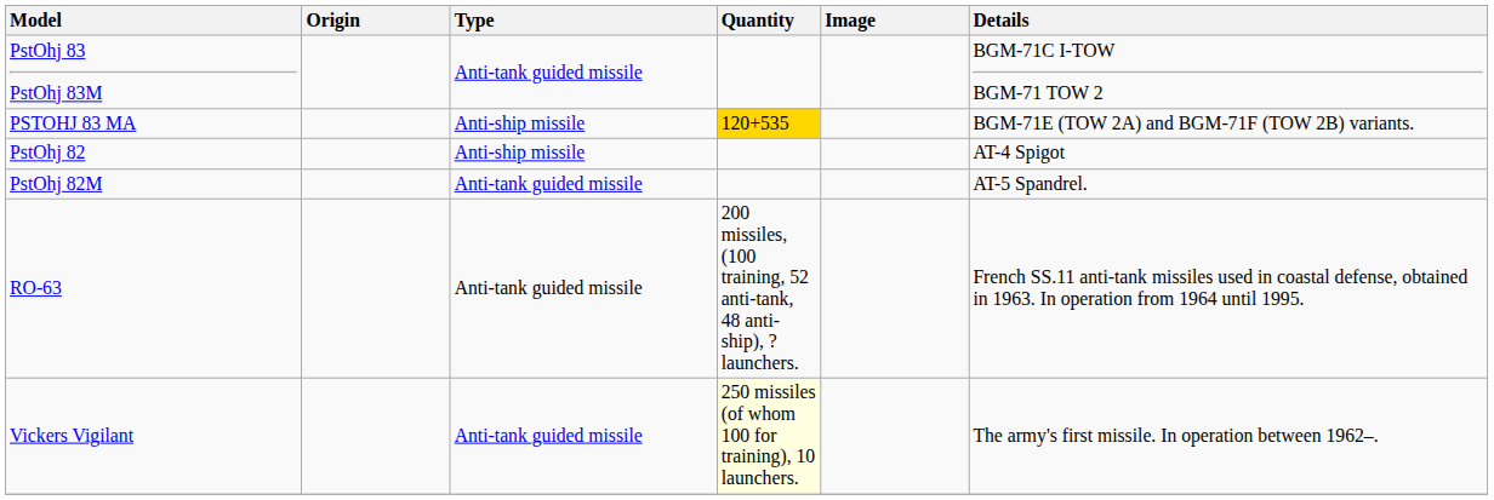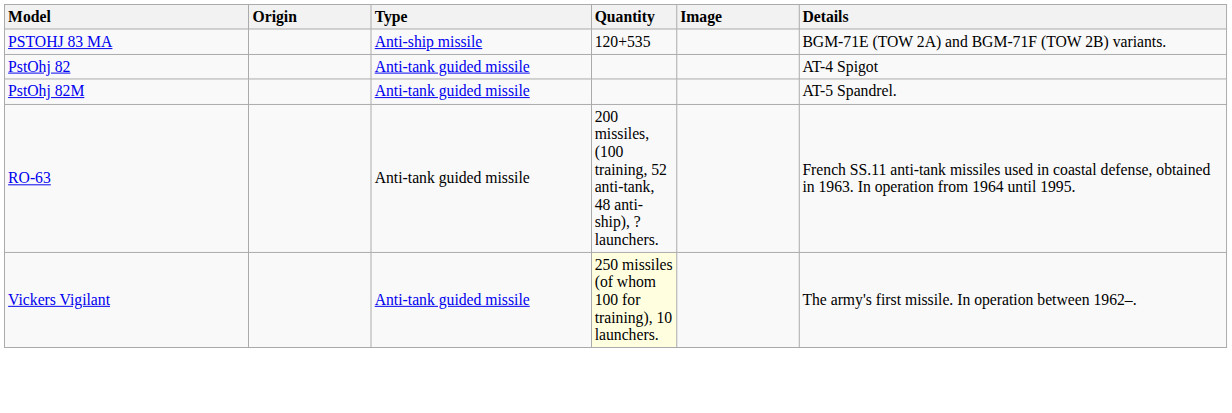- row: PstOhj 83 PstOhj 83M | Anti-tank guided missile | BGM-71C I-TOW BGM-71 TOW 2
PSTOHJ 83 MA | Quantity: gold background -> no background
PstOhj 82 | Type: Anti-ship missile -> Anti-tank guided missile
